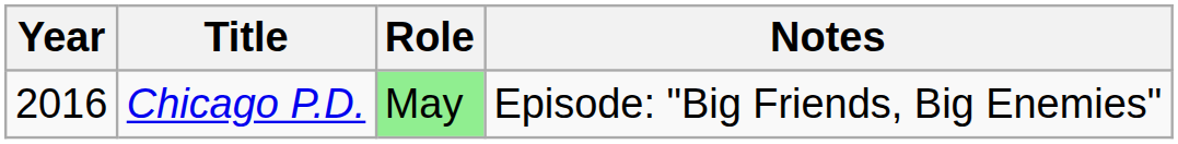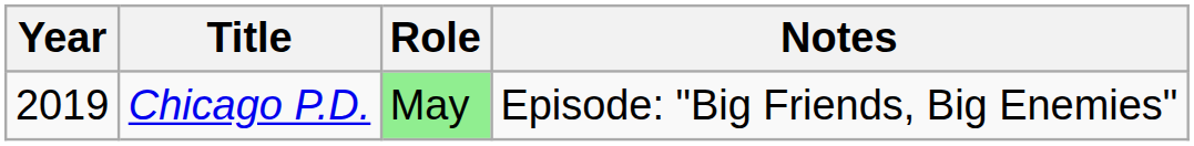Chicago P.D. | Year: 2016 -> 2019
